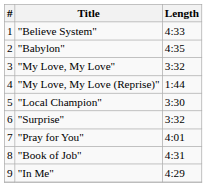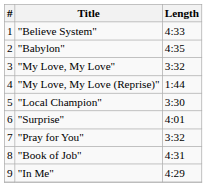"Surprise" | Length: 3:32 -> 4:01
"Pray for You" | Length: 4:01 -> 3:32
